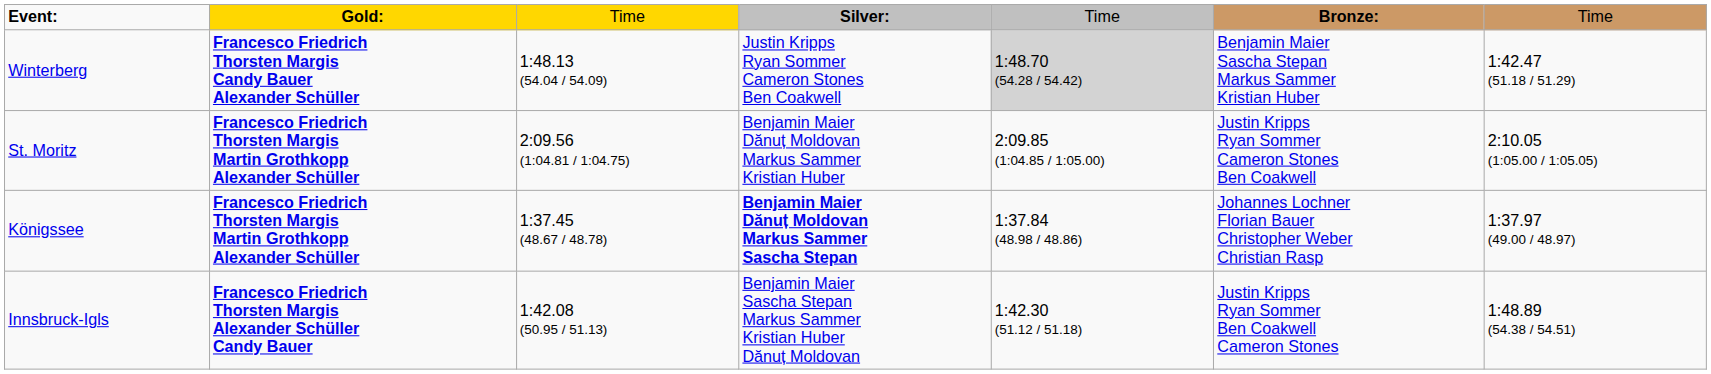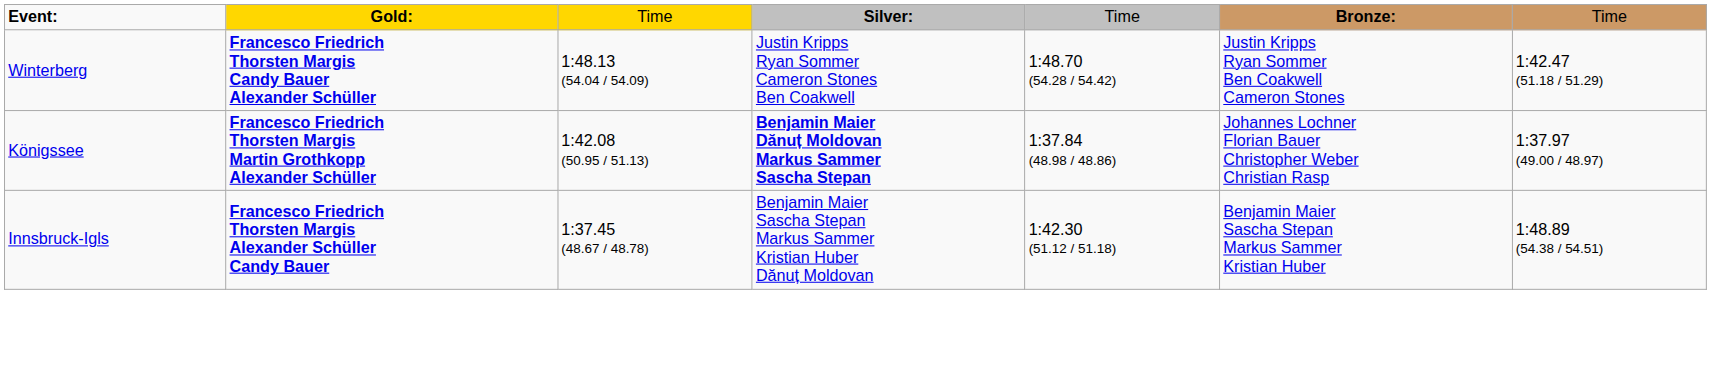Winterberg | column 5: lightgrey background -> no background
Winterberg | column 6: Benjamin Maier Sascha Stepan Markus Sammer Kristian Huber -> Justin Kripps Ryan Sommer Ben Coakwell Cameron Stones
- row: St. Moritz | Francesco Friedrich Thorsten Margis Martin Grothkopp Alexander Schüller | 2:09.56 (1:04.81 / 1:04.75) | Benjamin Maier Dănuț Moldovan Markus Sammer Kristian Huber | 2:09.85 (1:04.85 / 1:05.00) | Justin Kripps Ryan Sommer Cameron Stones Ben Coakwell | 2:10.05 (1:05.00 / 1:05.05)
Königssee | column 3: 1:37.45 (48.67 / 48.78) -> 1:42.08 (50.95 / 51.13)
Innsbruck-Igls | column 3: 1:42.08 (50.95 / 51.13) -> 1:37.45 (48.67 / 48.78)
Innsbruck-Igls | column 6: Justin Kripps Ryan Sommer Ben Coakwell Cameron Stones -> Benjamin Maier Sascha Stepan Markus Sammer Kristian Huber
